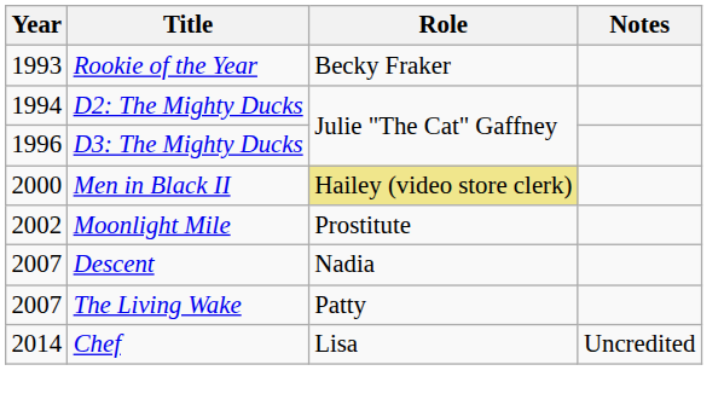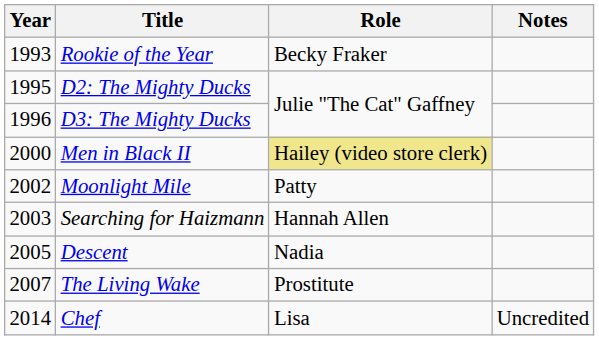D2: The Mighty Ducks | Year: 1994 -> 1995
Moonlight Mile | Role: Prostitute -> Patty
+ row: 2003 | Searching for Haizmann | Hannah Allen
Descent | Year: 2007 -> 2005
The Living Wake | Role: Patty -> Prostitute
